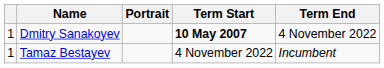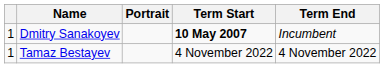Dmitry Sanakoyev | Term End: 4 November 2022 -> Incumbent
Tamaz Bestayev | Term End: Incumbent -> 4 November 2022
